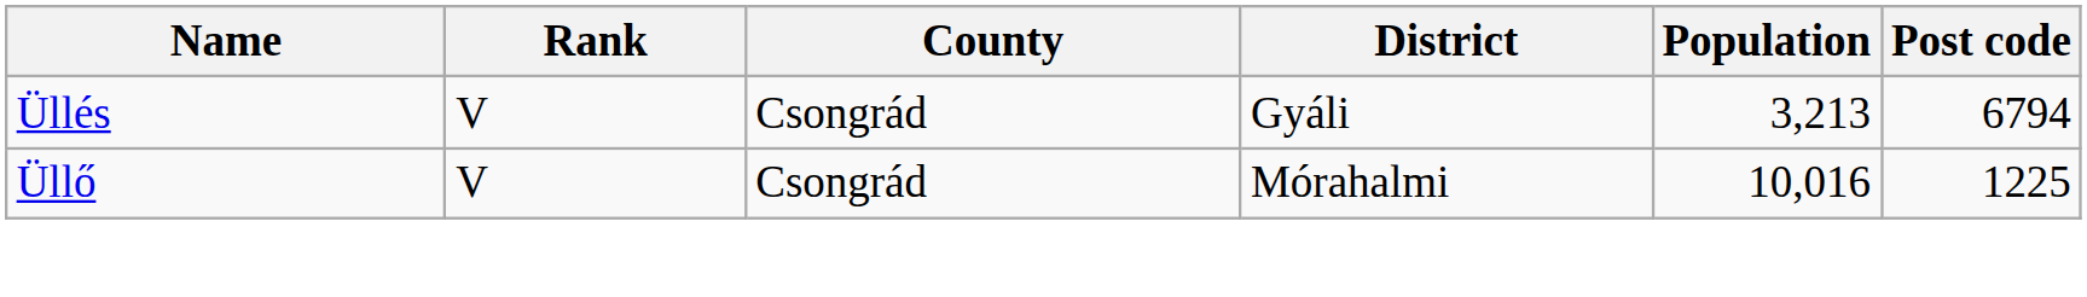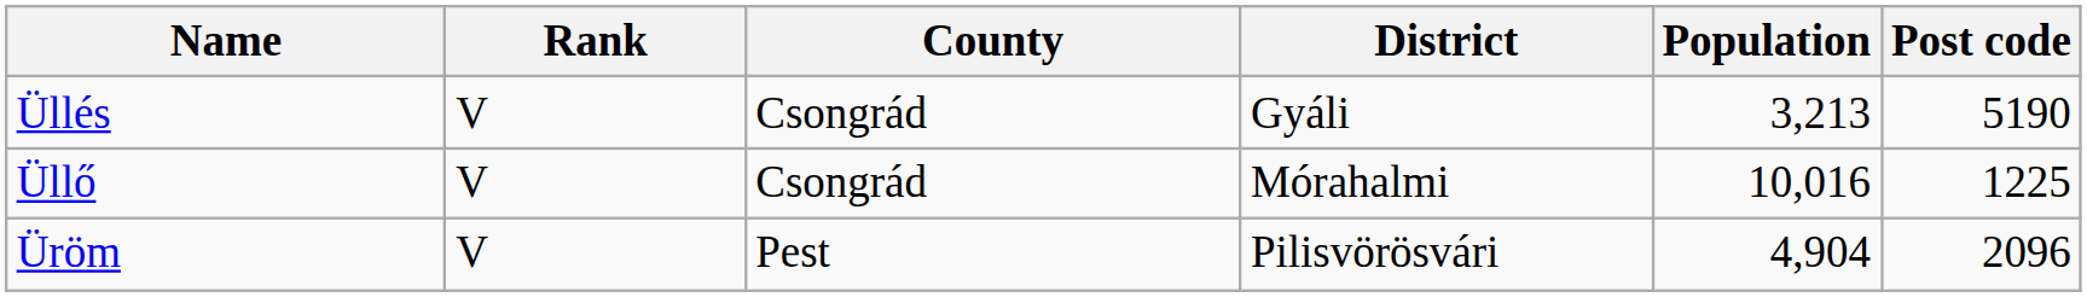Üllés | Post code: 6794 -> 5190
+ row: Üröm | V | Pest | Pilisvörösvári | 4,904 | 2096
